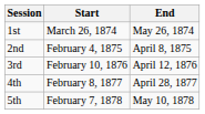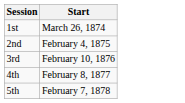- column: End | May 26, 1874 | April 8, 1875 | April 12, 1876 | April 28, 1877 | May 10, 1878
